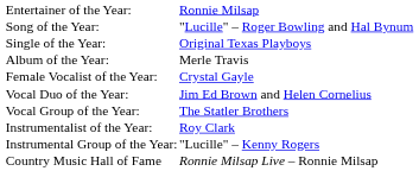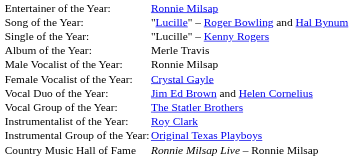Single of the Year: | column 2: Original Texas Playboys -> "Lucille" – Kenny Rogers
+ row: Male Vocalist of the Year: | Ronnie Milsap
Instrumental Group of the Year: | column 2: "Lucille" – Kenny Rogers -> Original Texas Playboys
